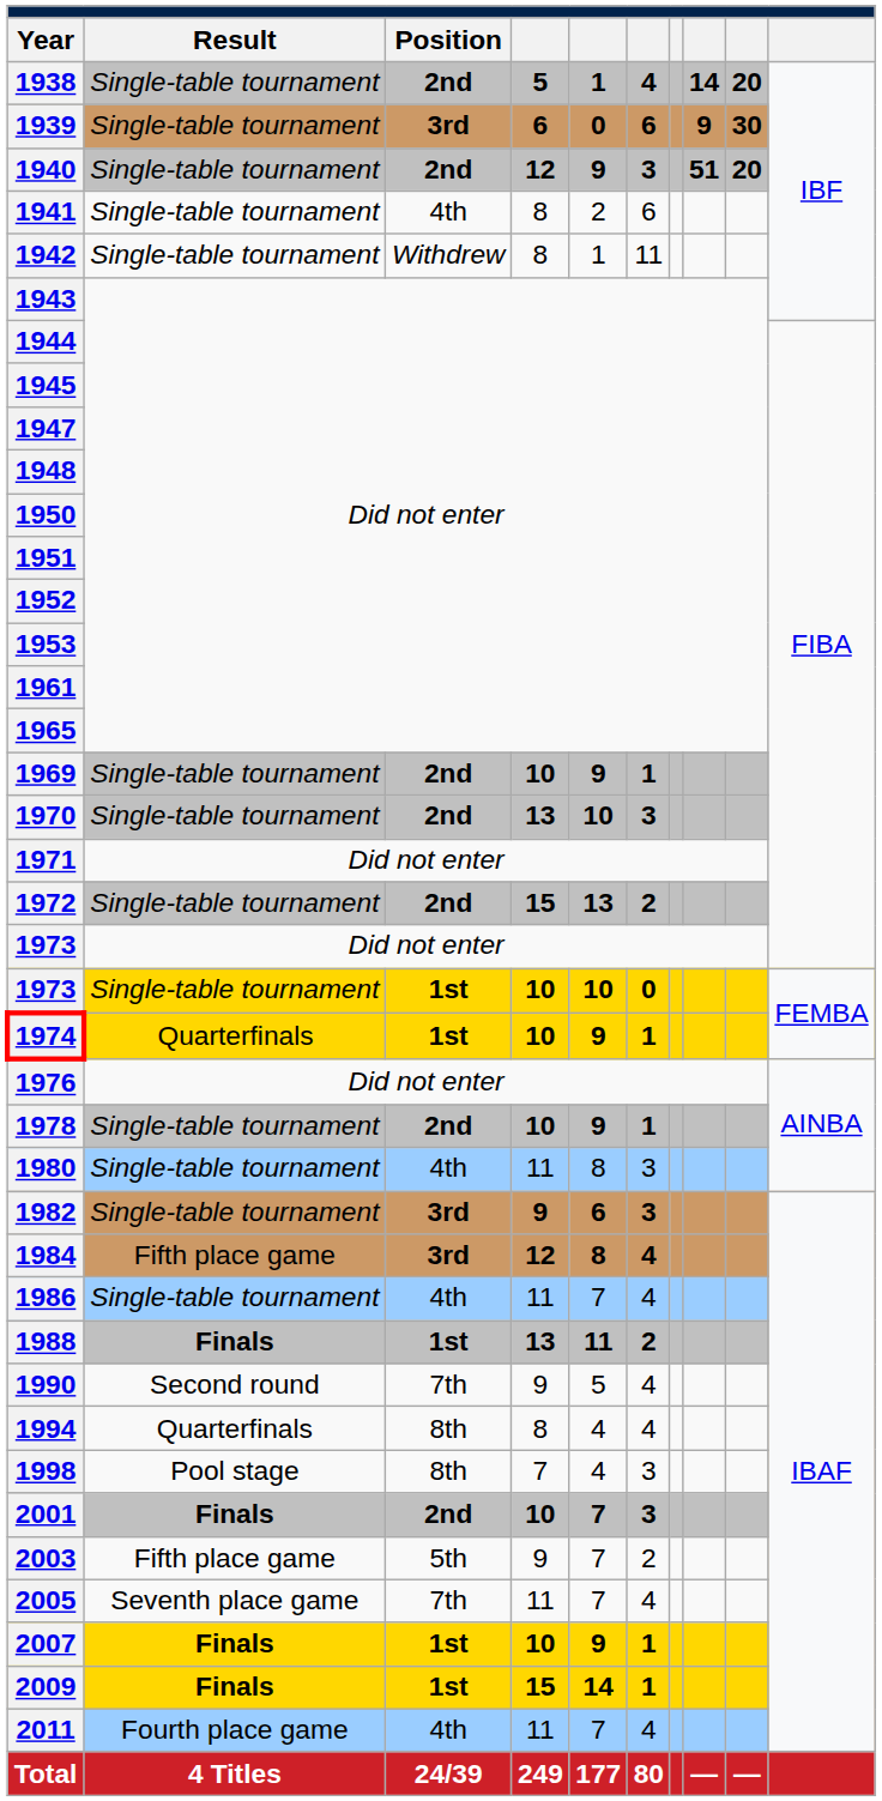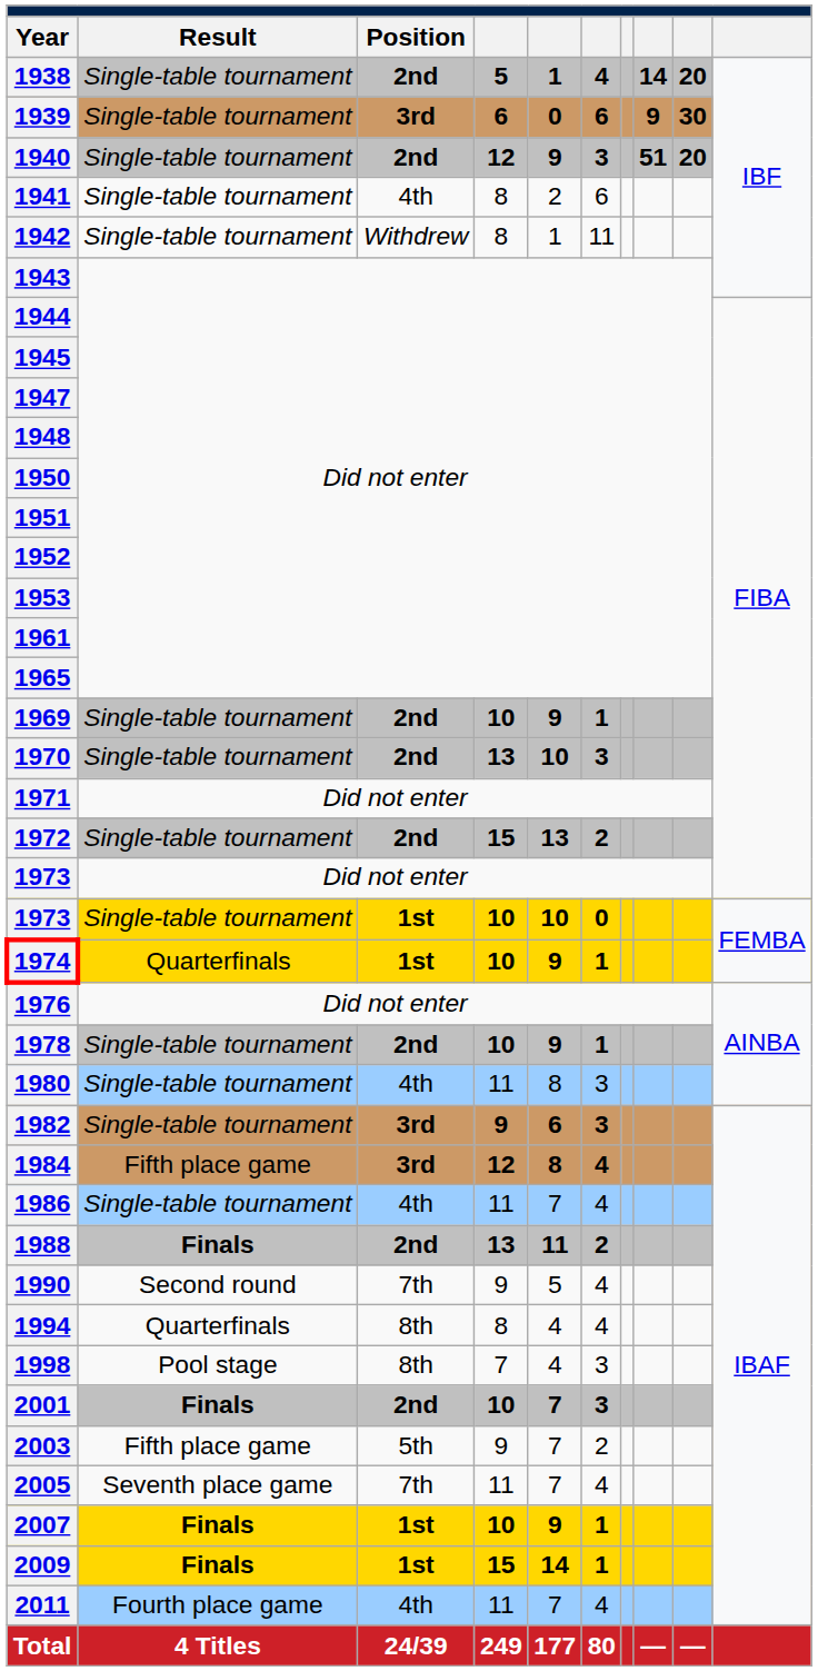1988 | Position: 1st -> 2nd
